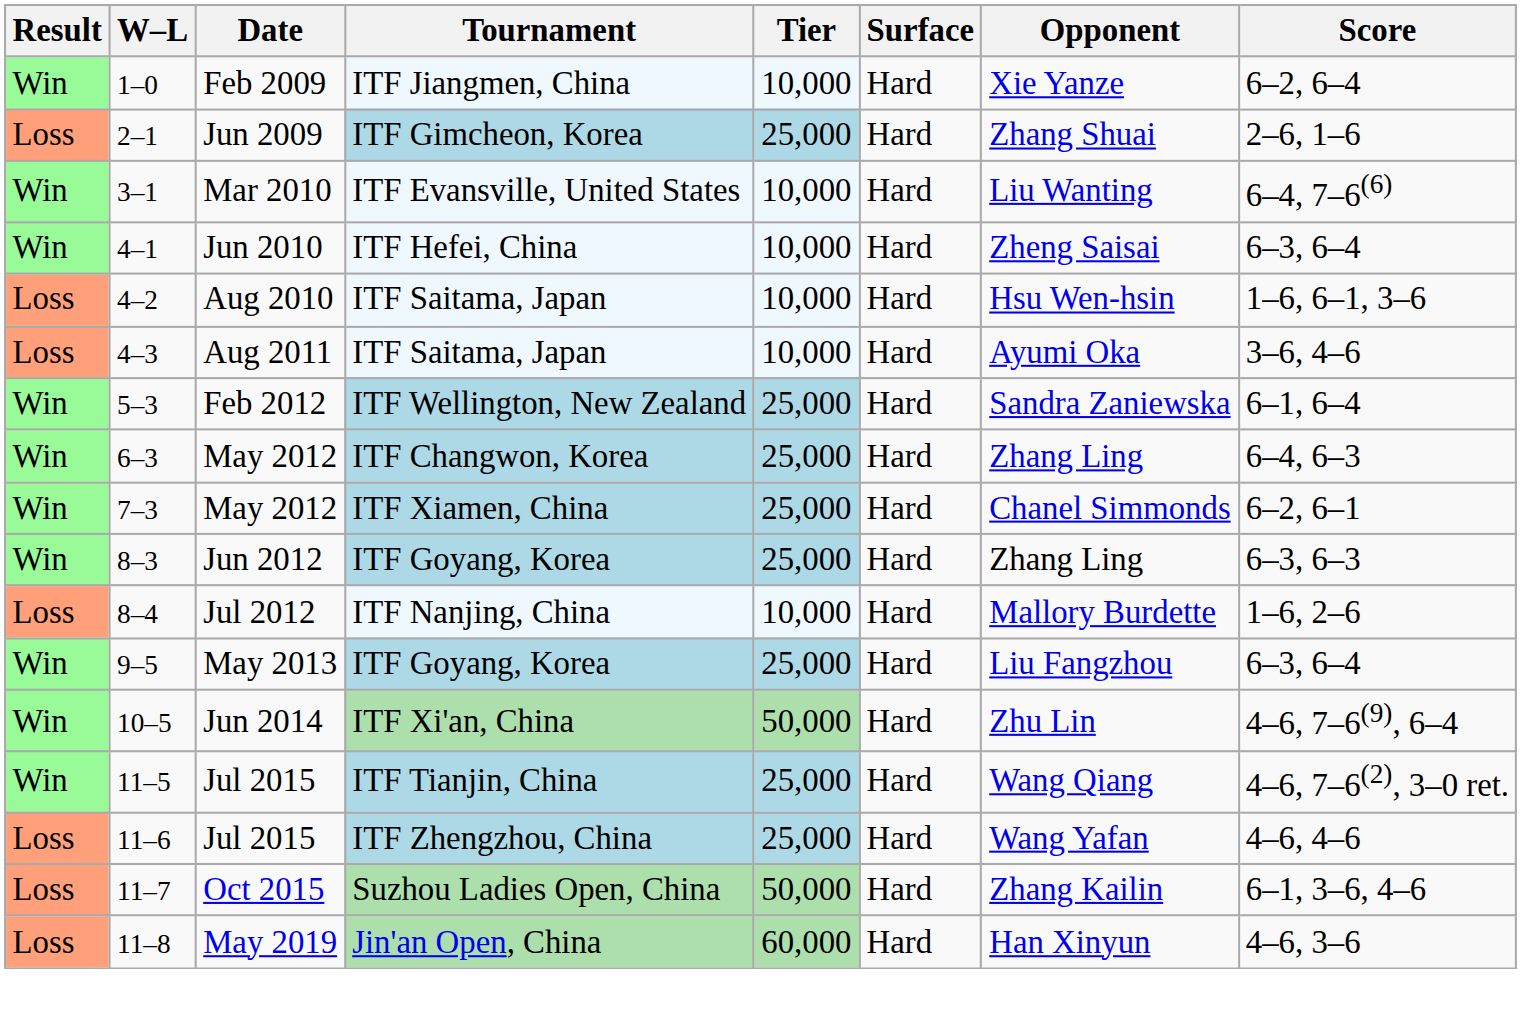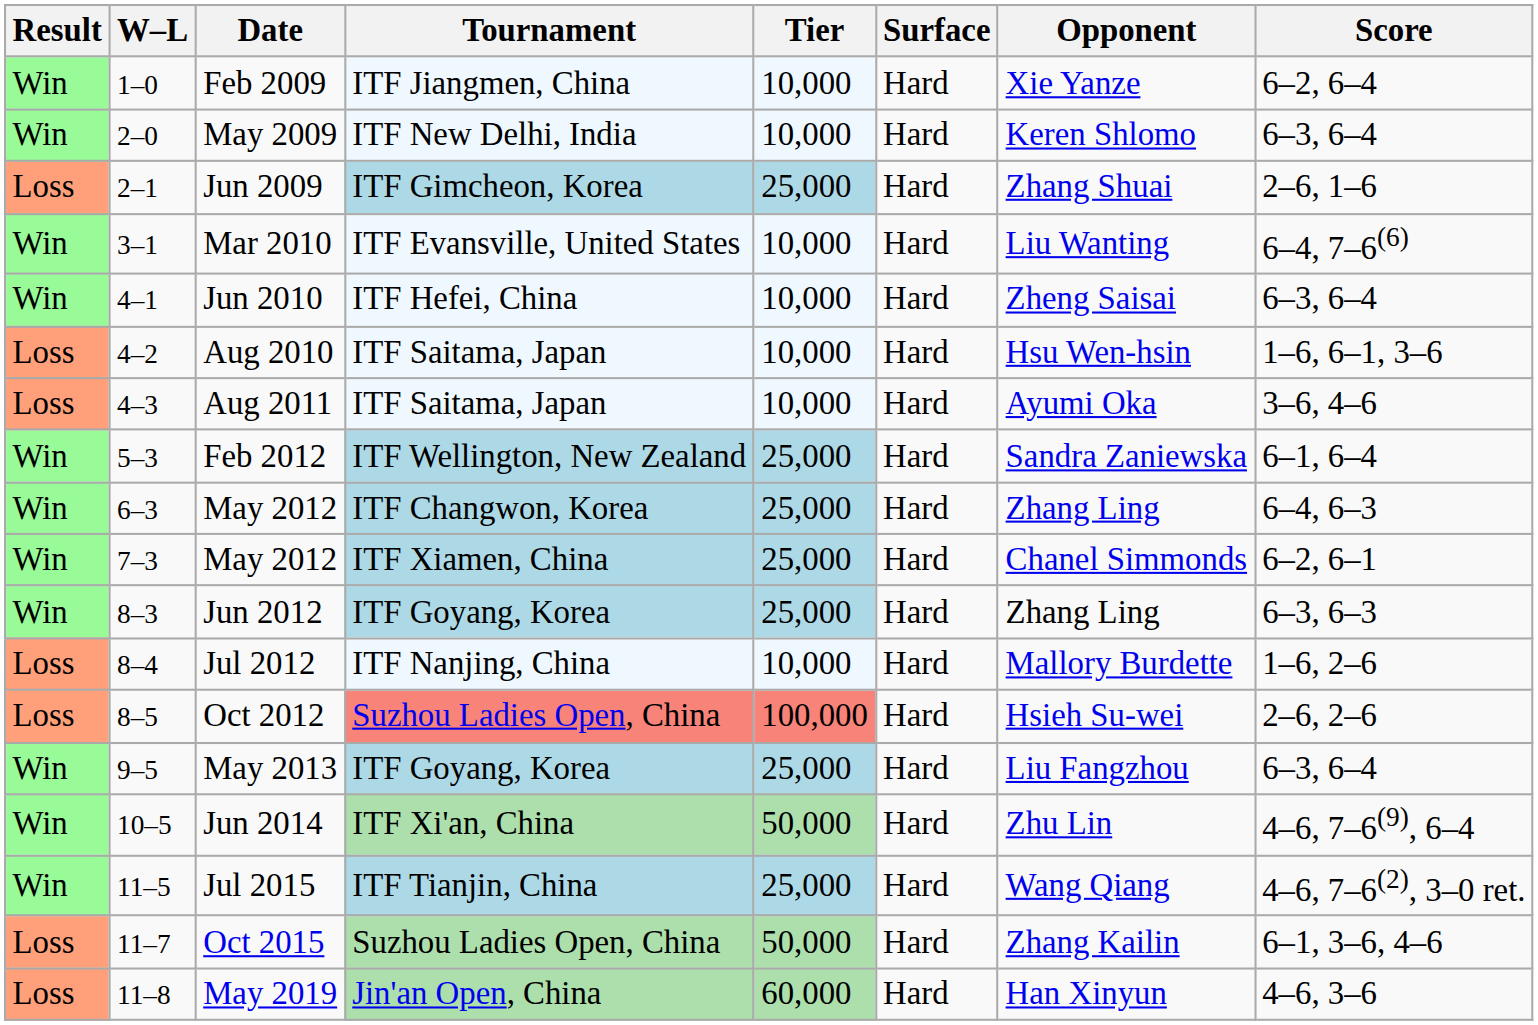+ row: Win | 2–0 | May 2009 | ITF New Delhi, India | 10,000 | Hard | Keren Shlomo | 6–3, 6–4
+ row: Loss | 8–5 | Oct 2012 | Suzhou Ladies Open, China | 100,000 | Hard | Hsieh Su-wei | 2–6, 2–6
- row: Loss | 11–6 | Jul 2015 | ITF Zhengzhou, China | 25,000 | Hard | Wang Yafan | 4–6, 4–6
